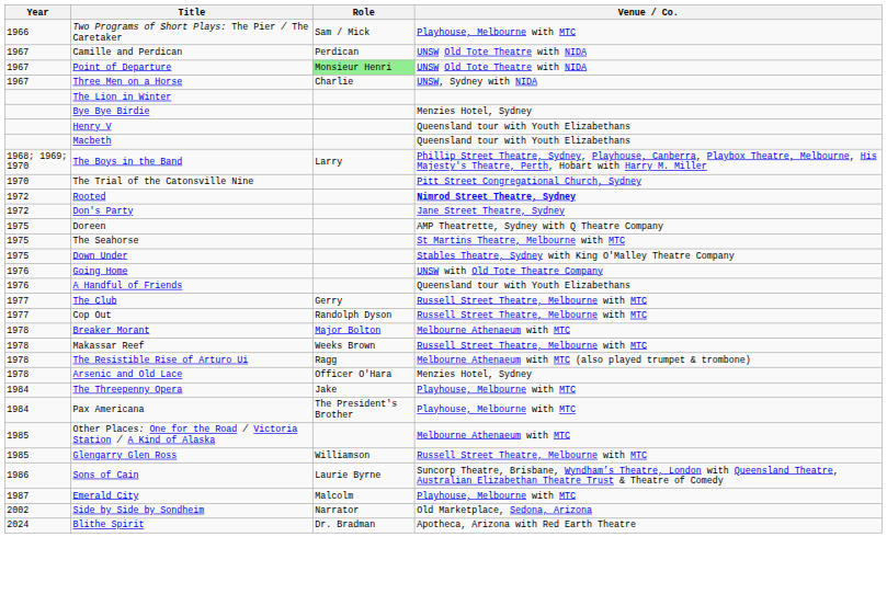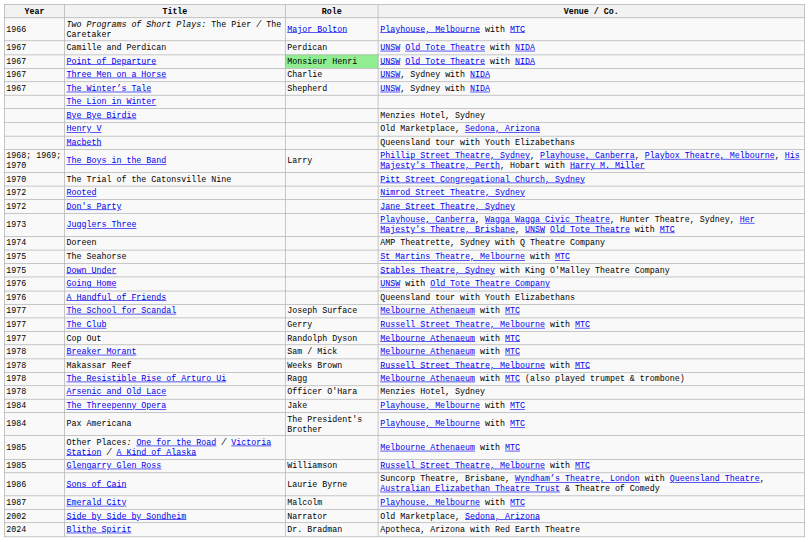Two Programs of Short Plays: The Pier / The Caretaker | Role: Sam / Mick -> Major Bolton
+ row: 1967 | The Winter’s Tale | Shepherd | UNSW, Sydney with NIDA
Henry V | Venue / Co.: Queensland tour with Youth Elizabethans -> Old Marketplace, Sedona, Arizona
Rooted | Venue / Co.: bold -> normal
+ row: 1973 | Jugglers Three | Playhouse, Canberra, Wagga Wagga Civic Theatre, Hunter Theatre, Sydney, Her Majesty's Theatre, Brisbane, UNSW Old Tote Theatre with MTC
Doreen | Year: 1975 -> 1974
+ row: 1977 | The School for Scandal | Joseph Surface | Melbourne Athenaeum with MTC
Cop Out | Venue / Co.: Russell Street Theatre, Melbourne with MTC -> Melbourne Athenaeum with MTC
Breaker Morant | Role: Major Bolton -> Sam / Mick
